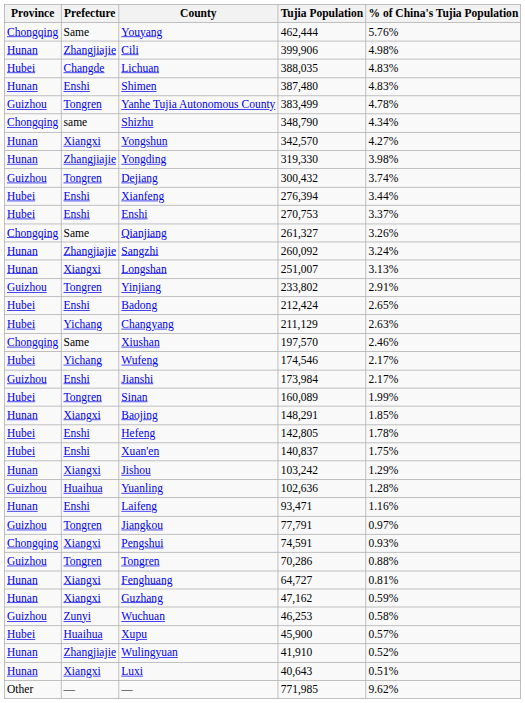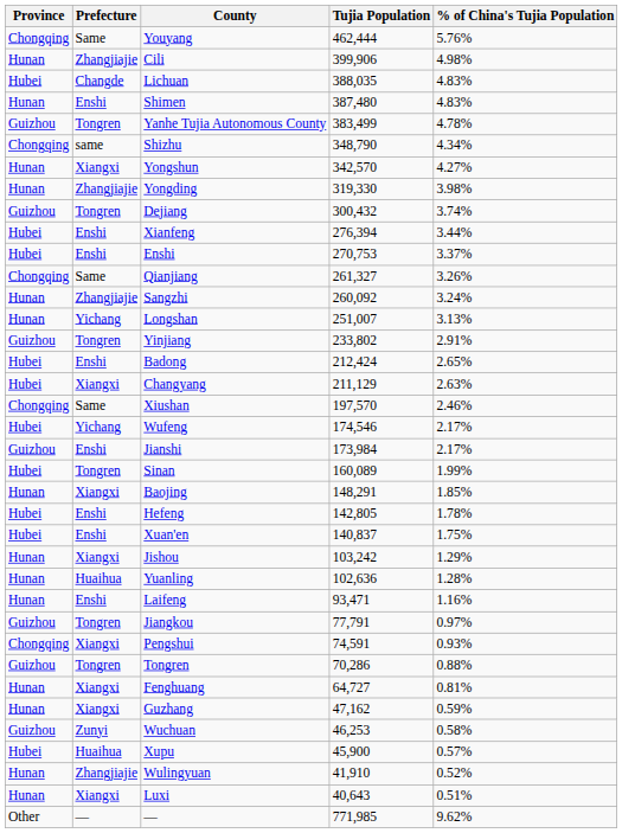Longshan | Prefecture: Xiangxi -> Yichang
Changyang | Prefecture: Yichang -> Xiangxi
Yuanling | Province: Guizhou -> Hunan
